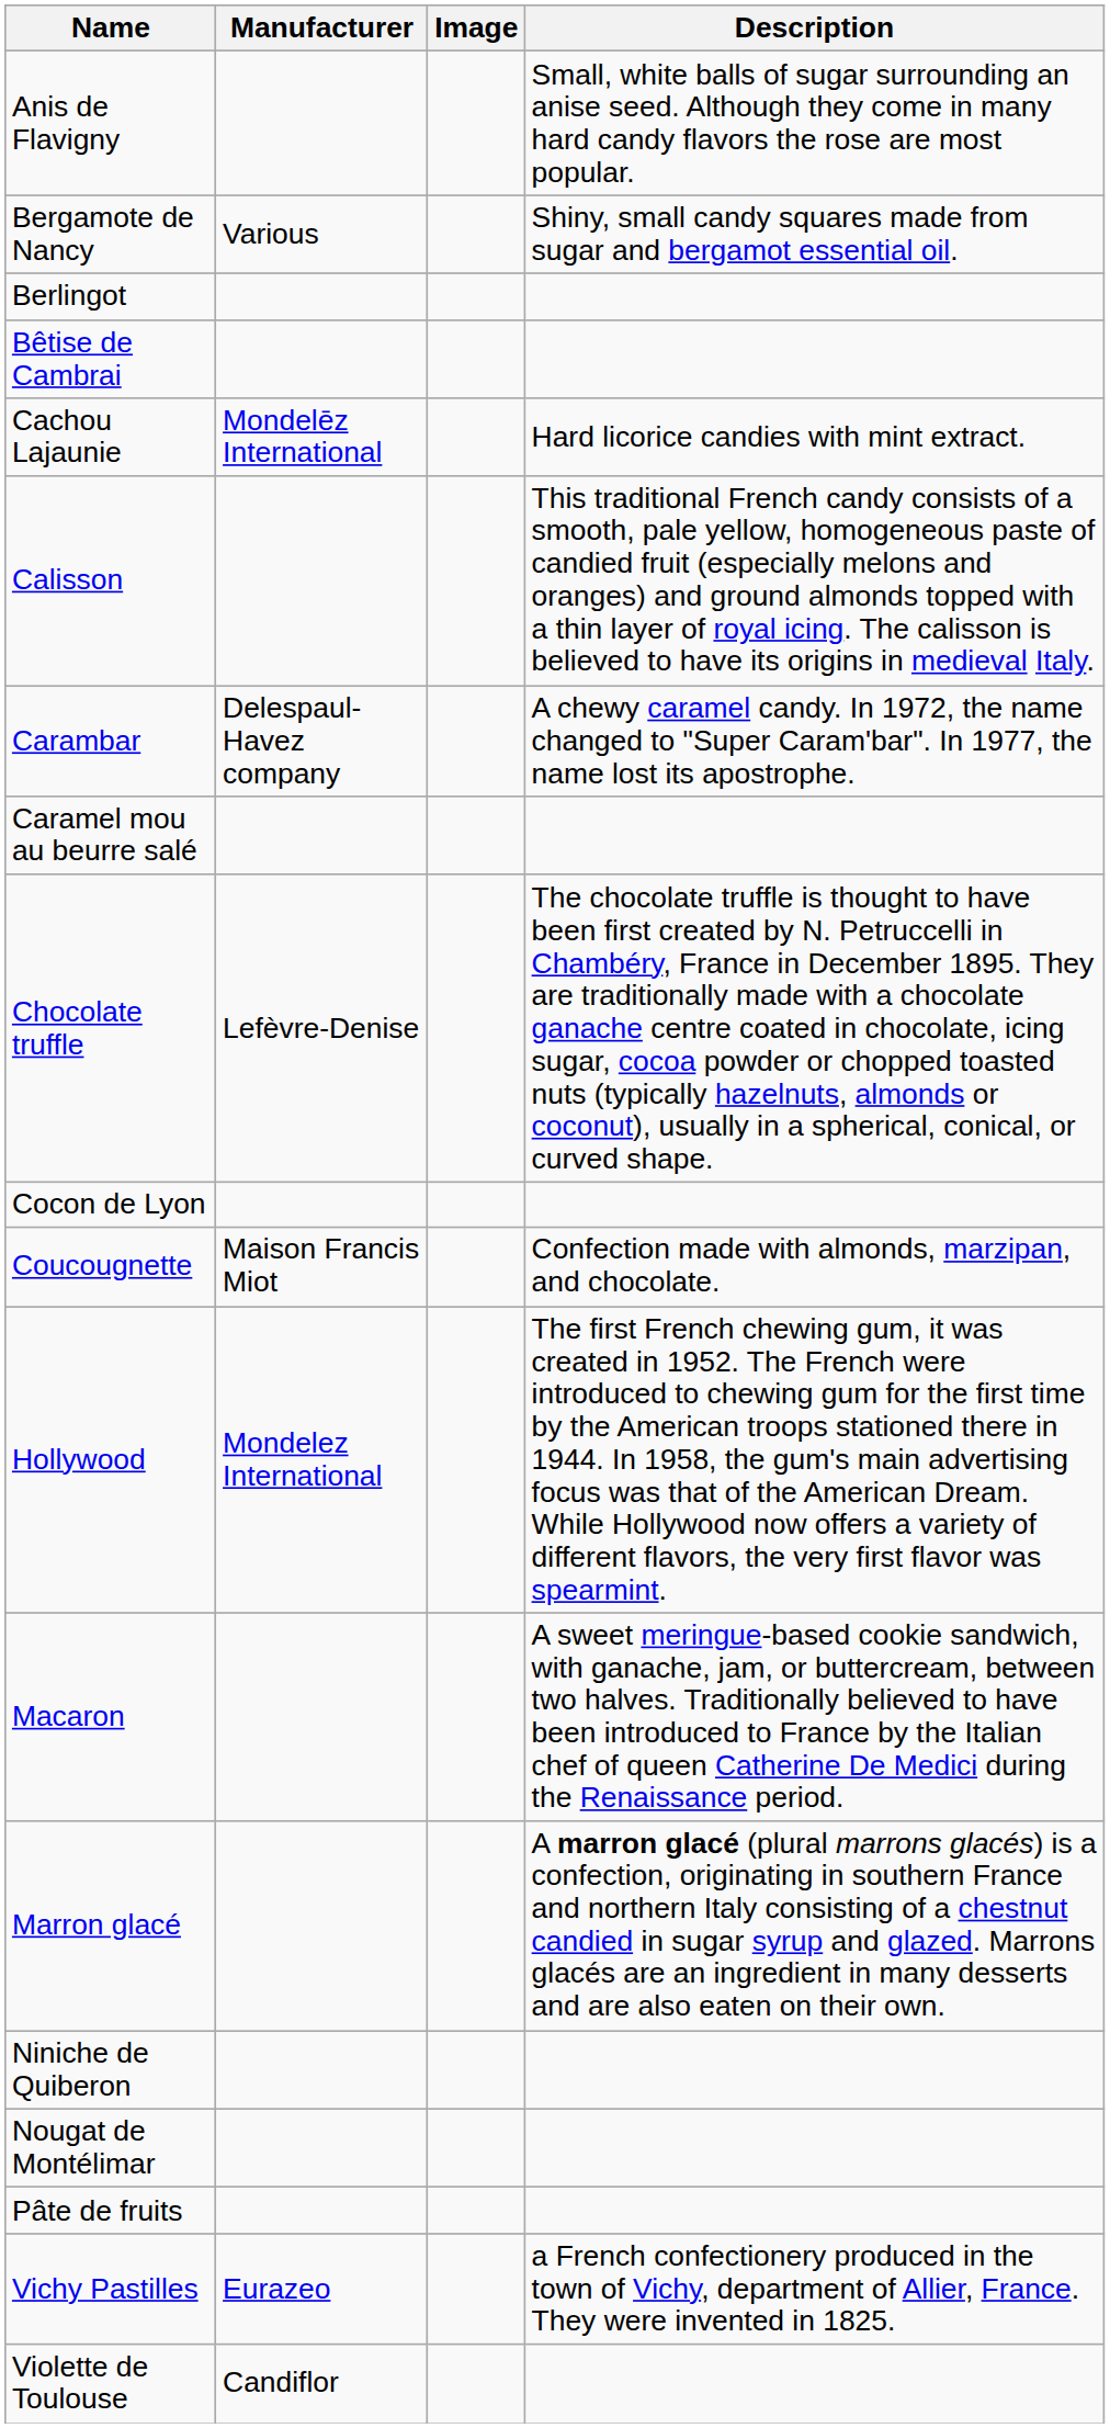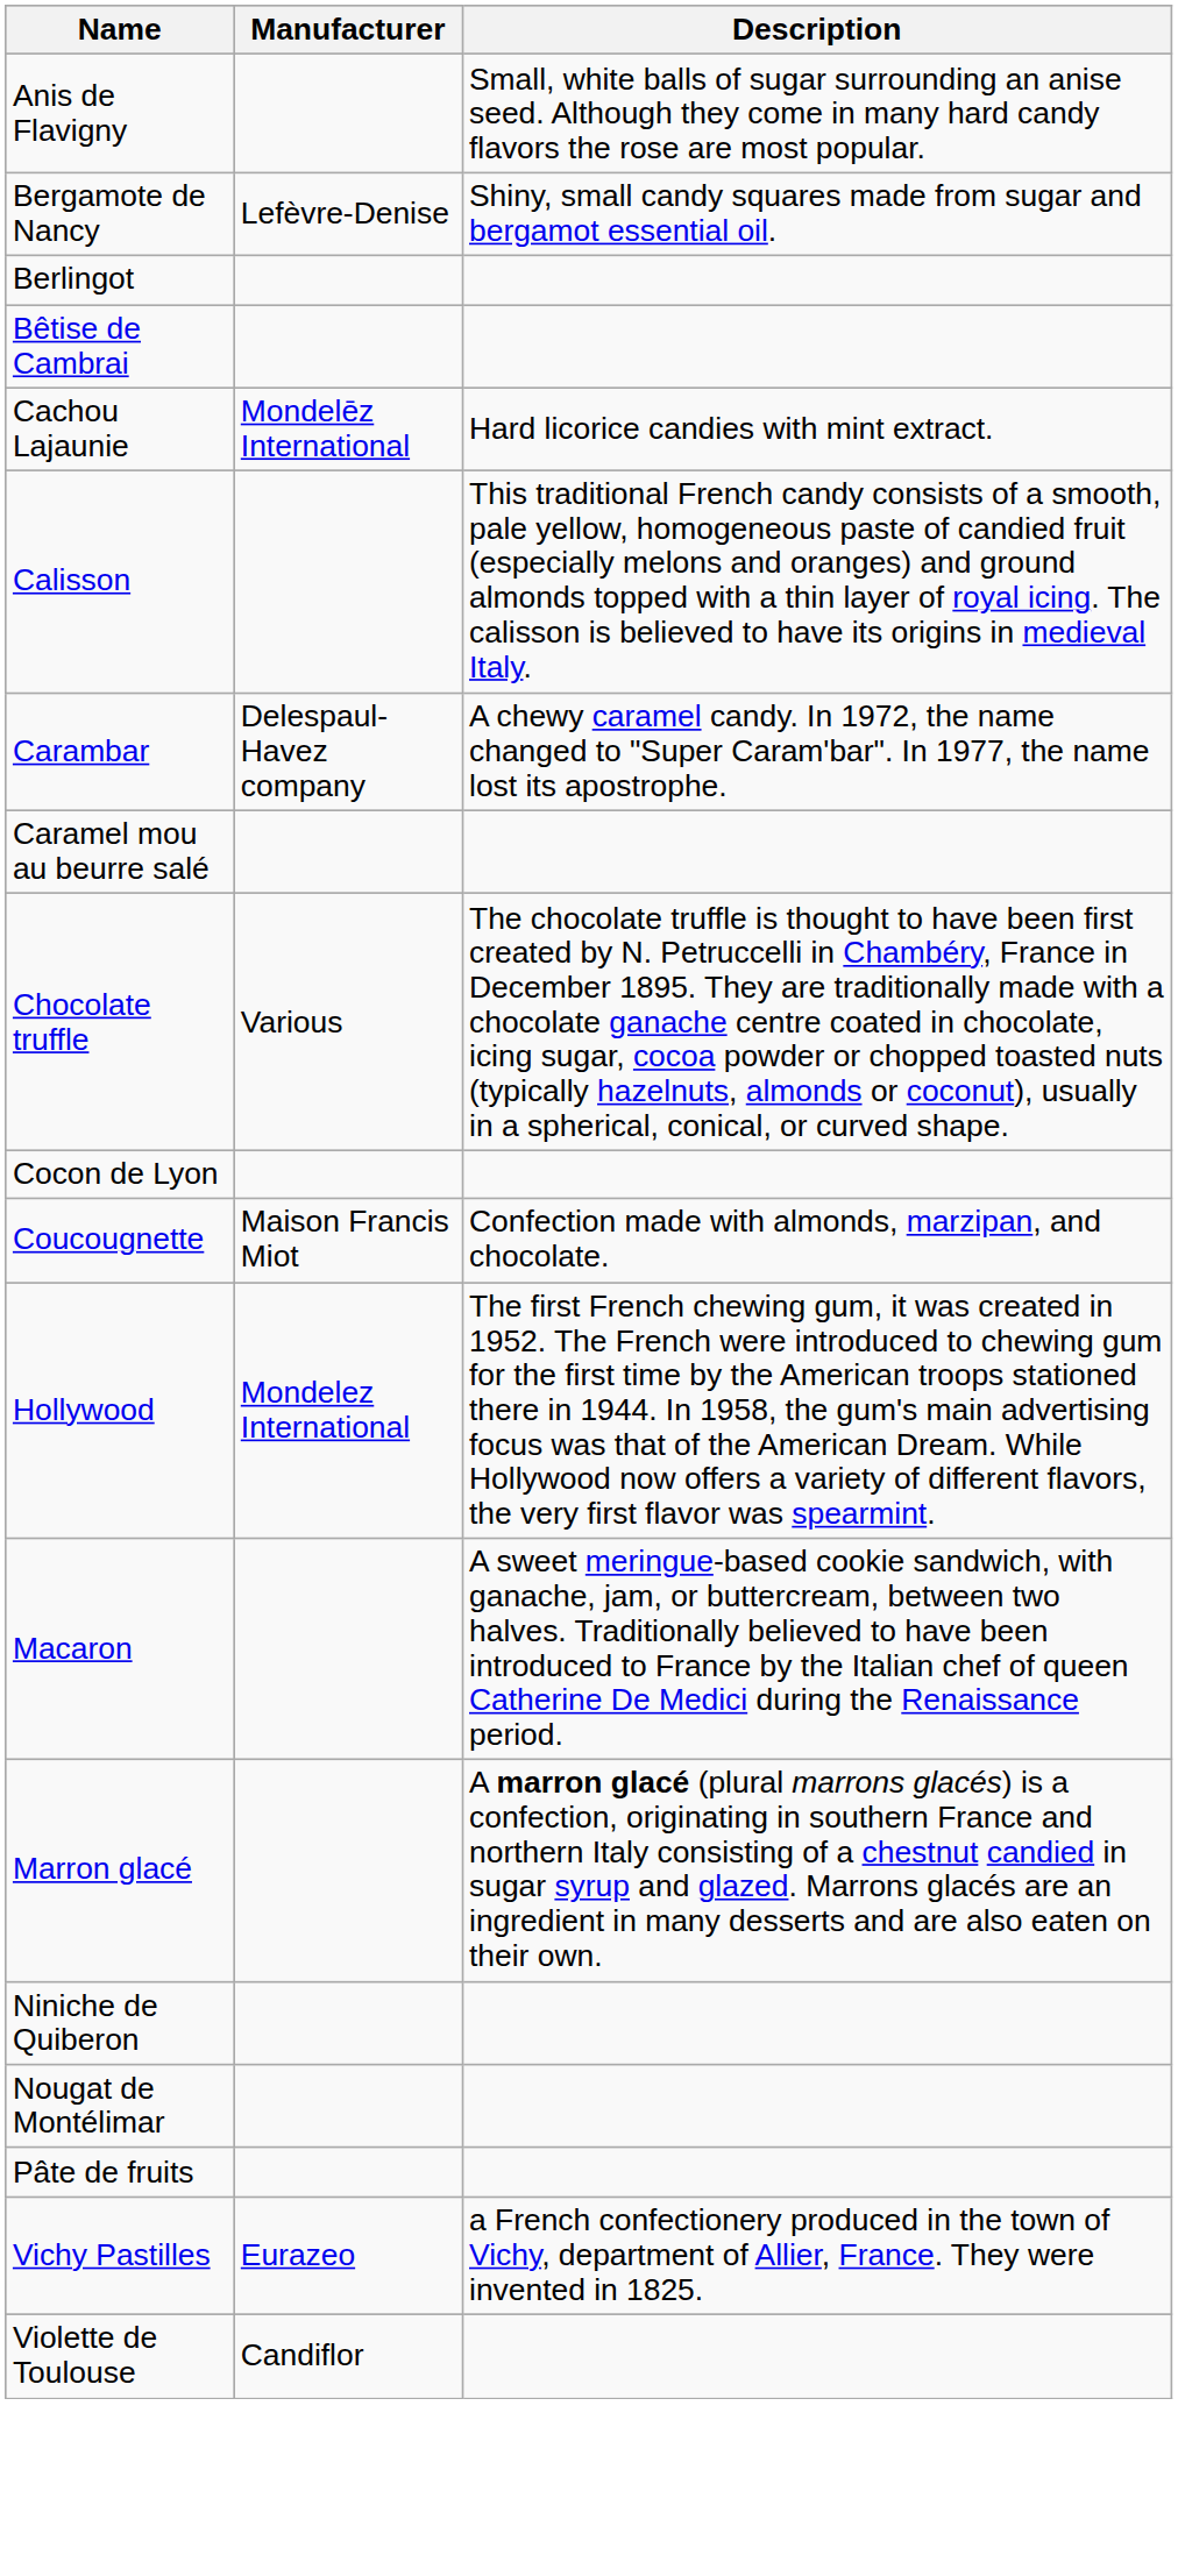- column: Image
Bergamote de Nancy | Manufacturer: Various -> Lefèvre-Denise
Chocolate truffle | Manufacturer: Lefèvre-Denise -> Various
